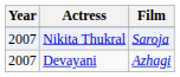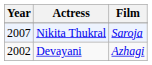Devayani | Year: 2007 -> 2002
